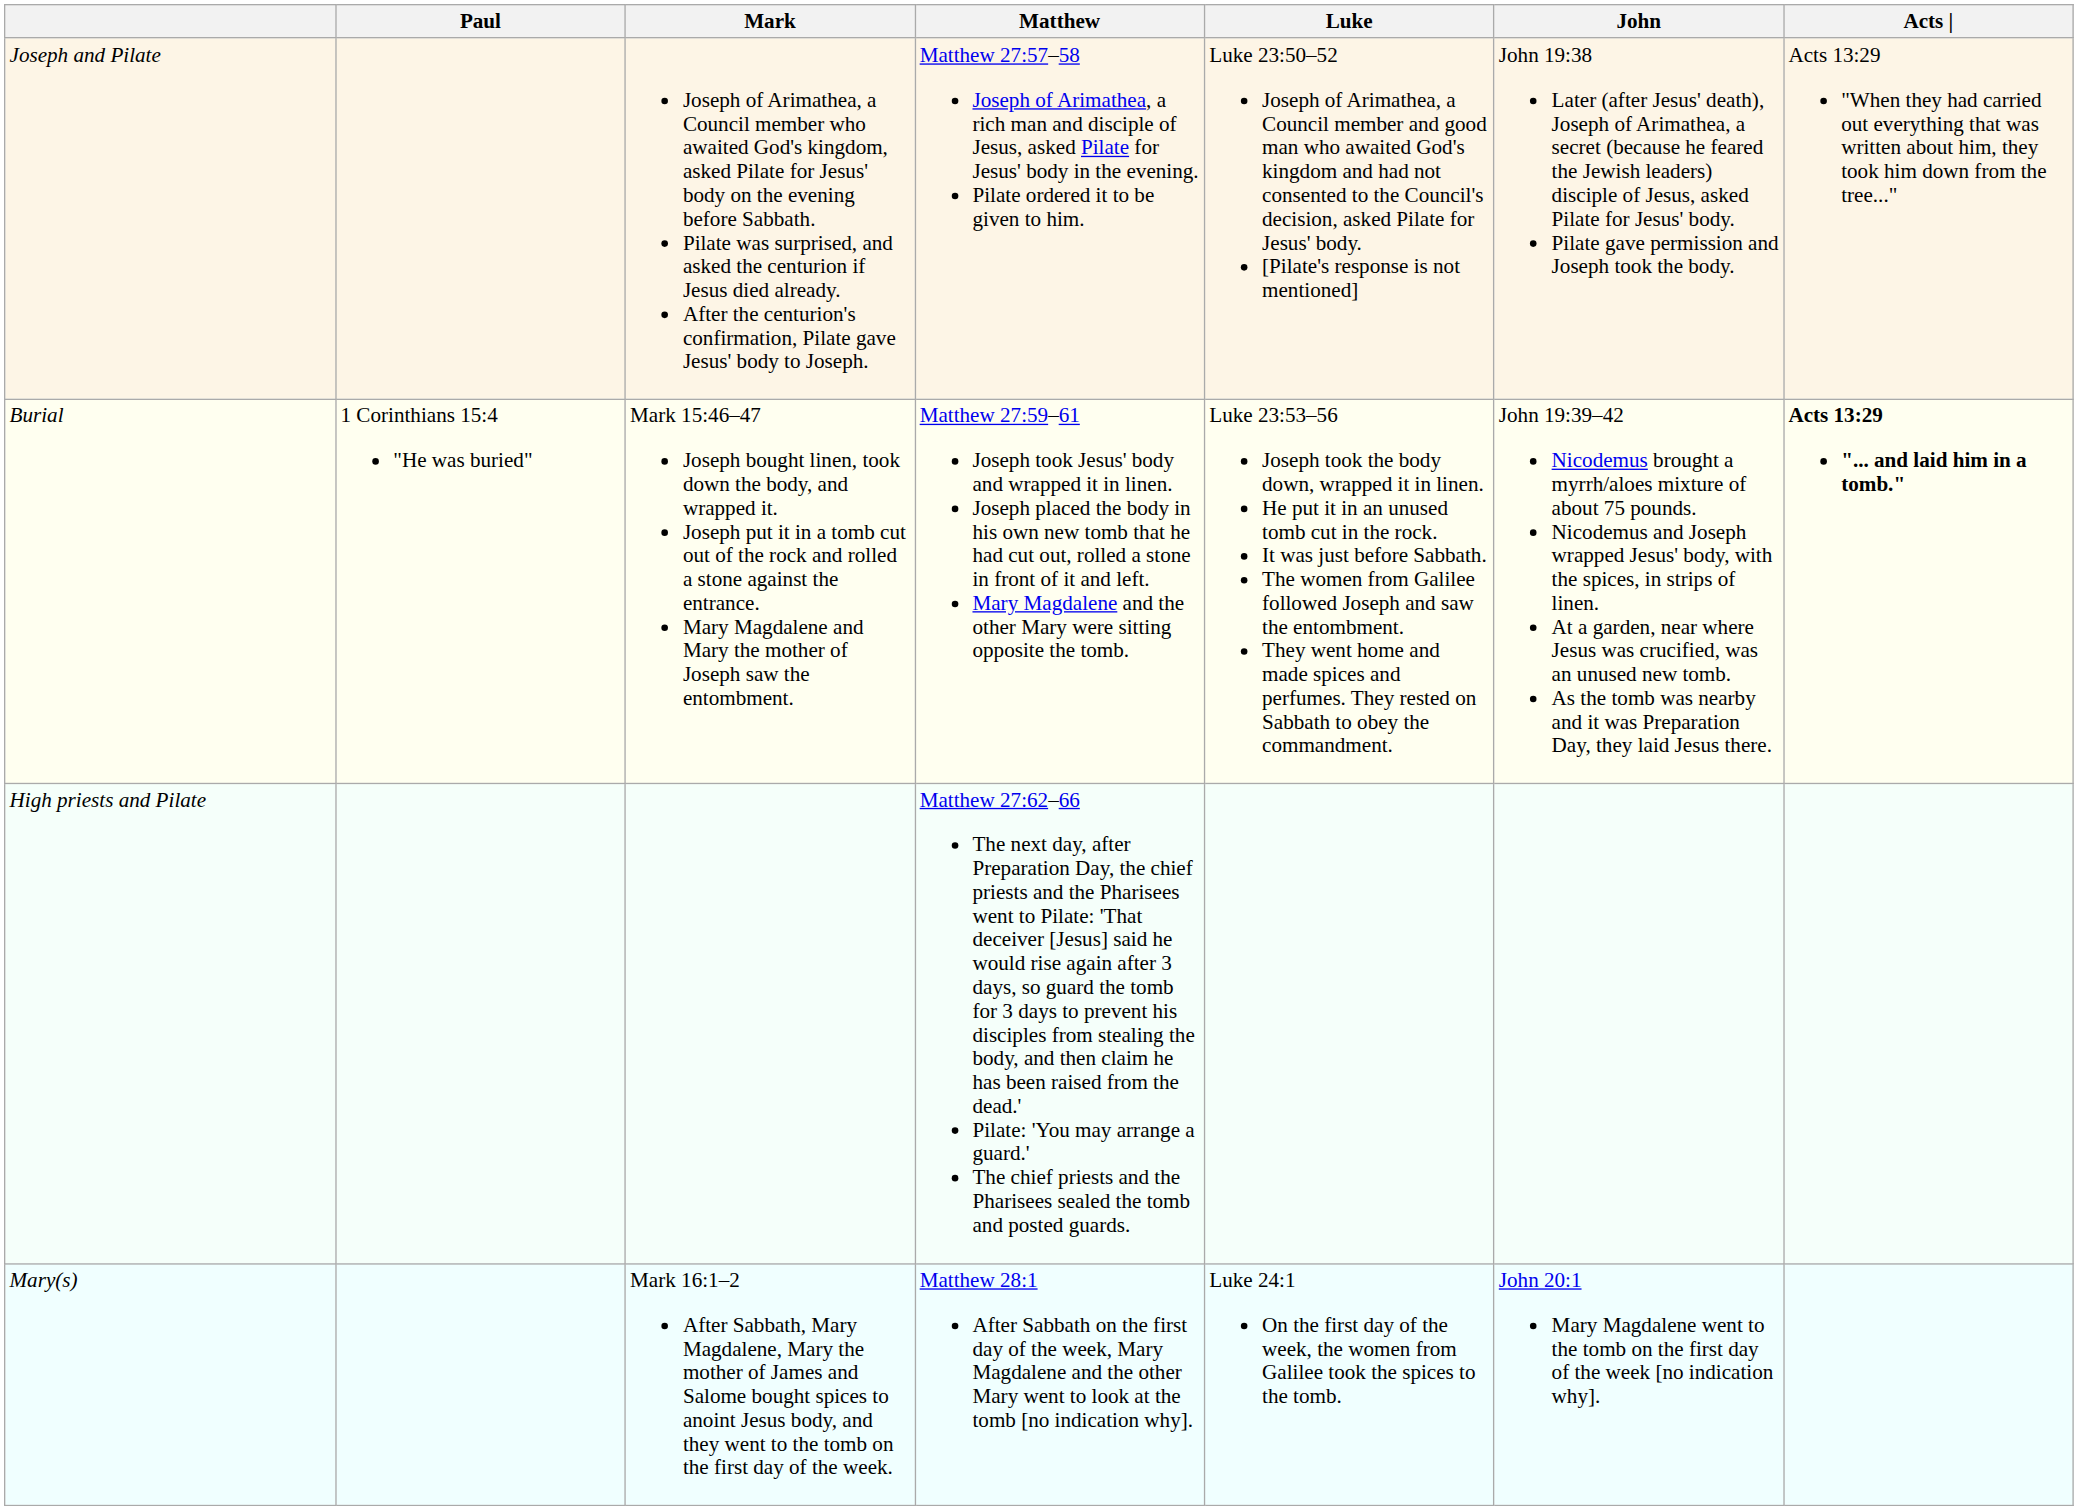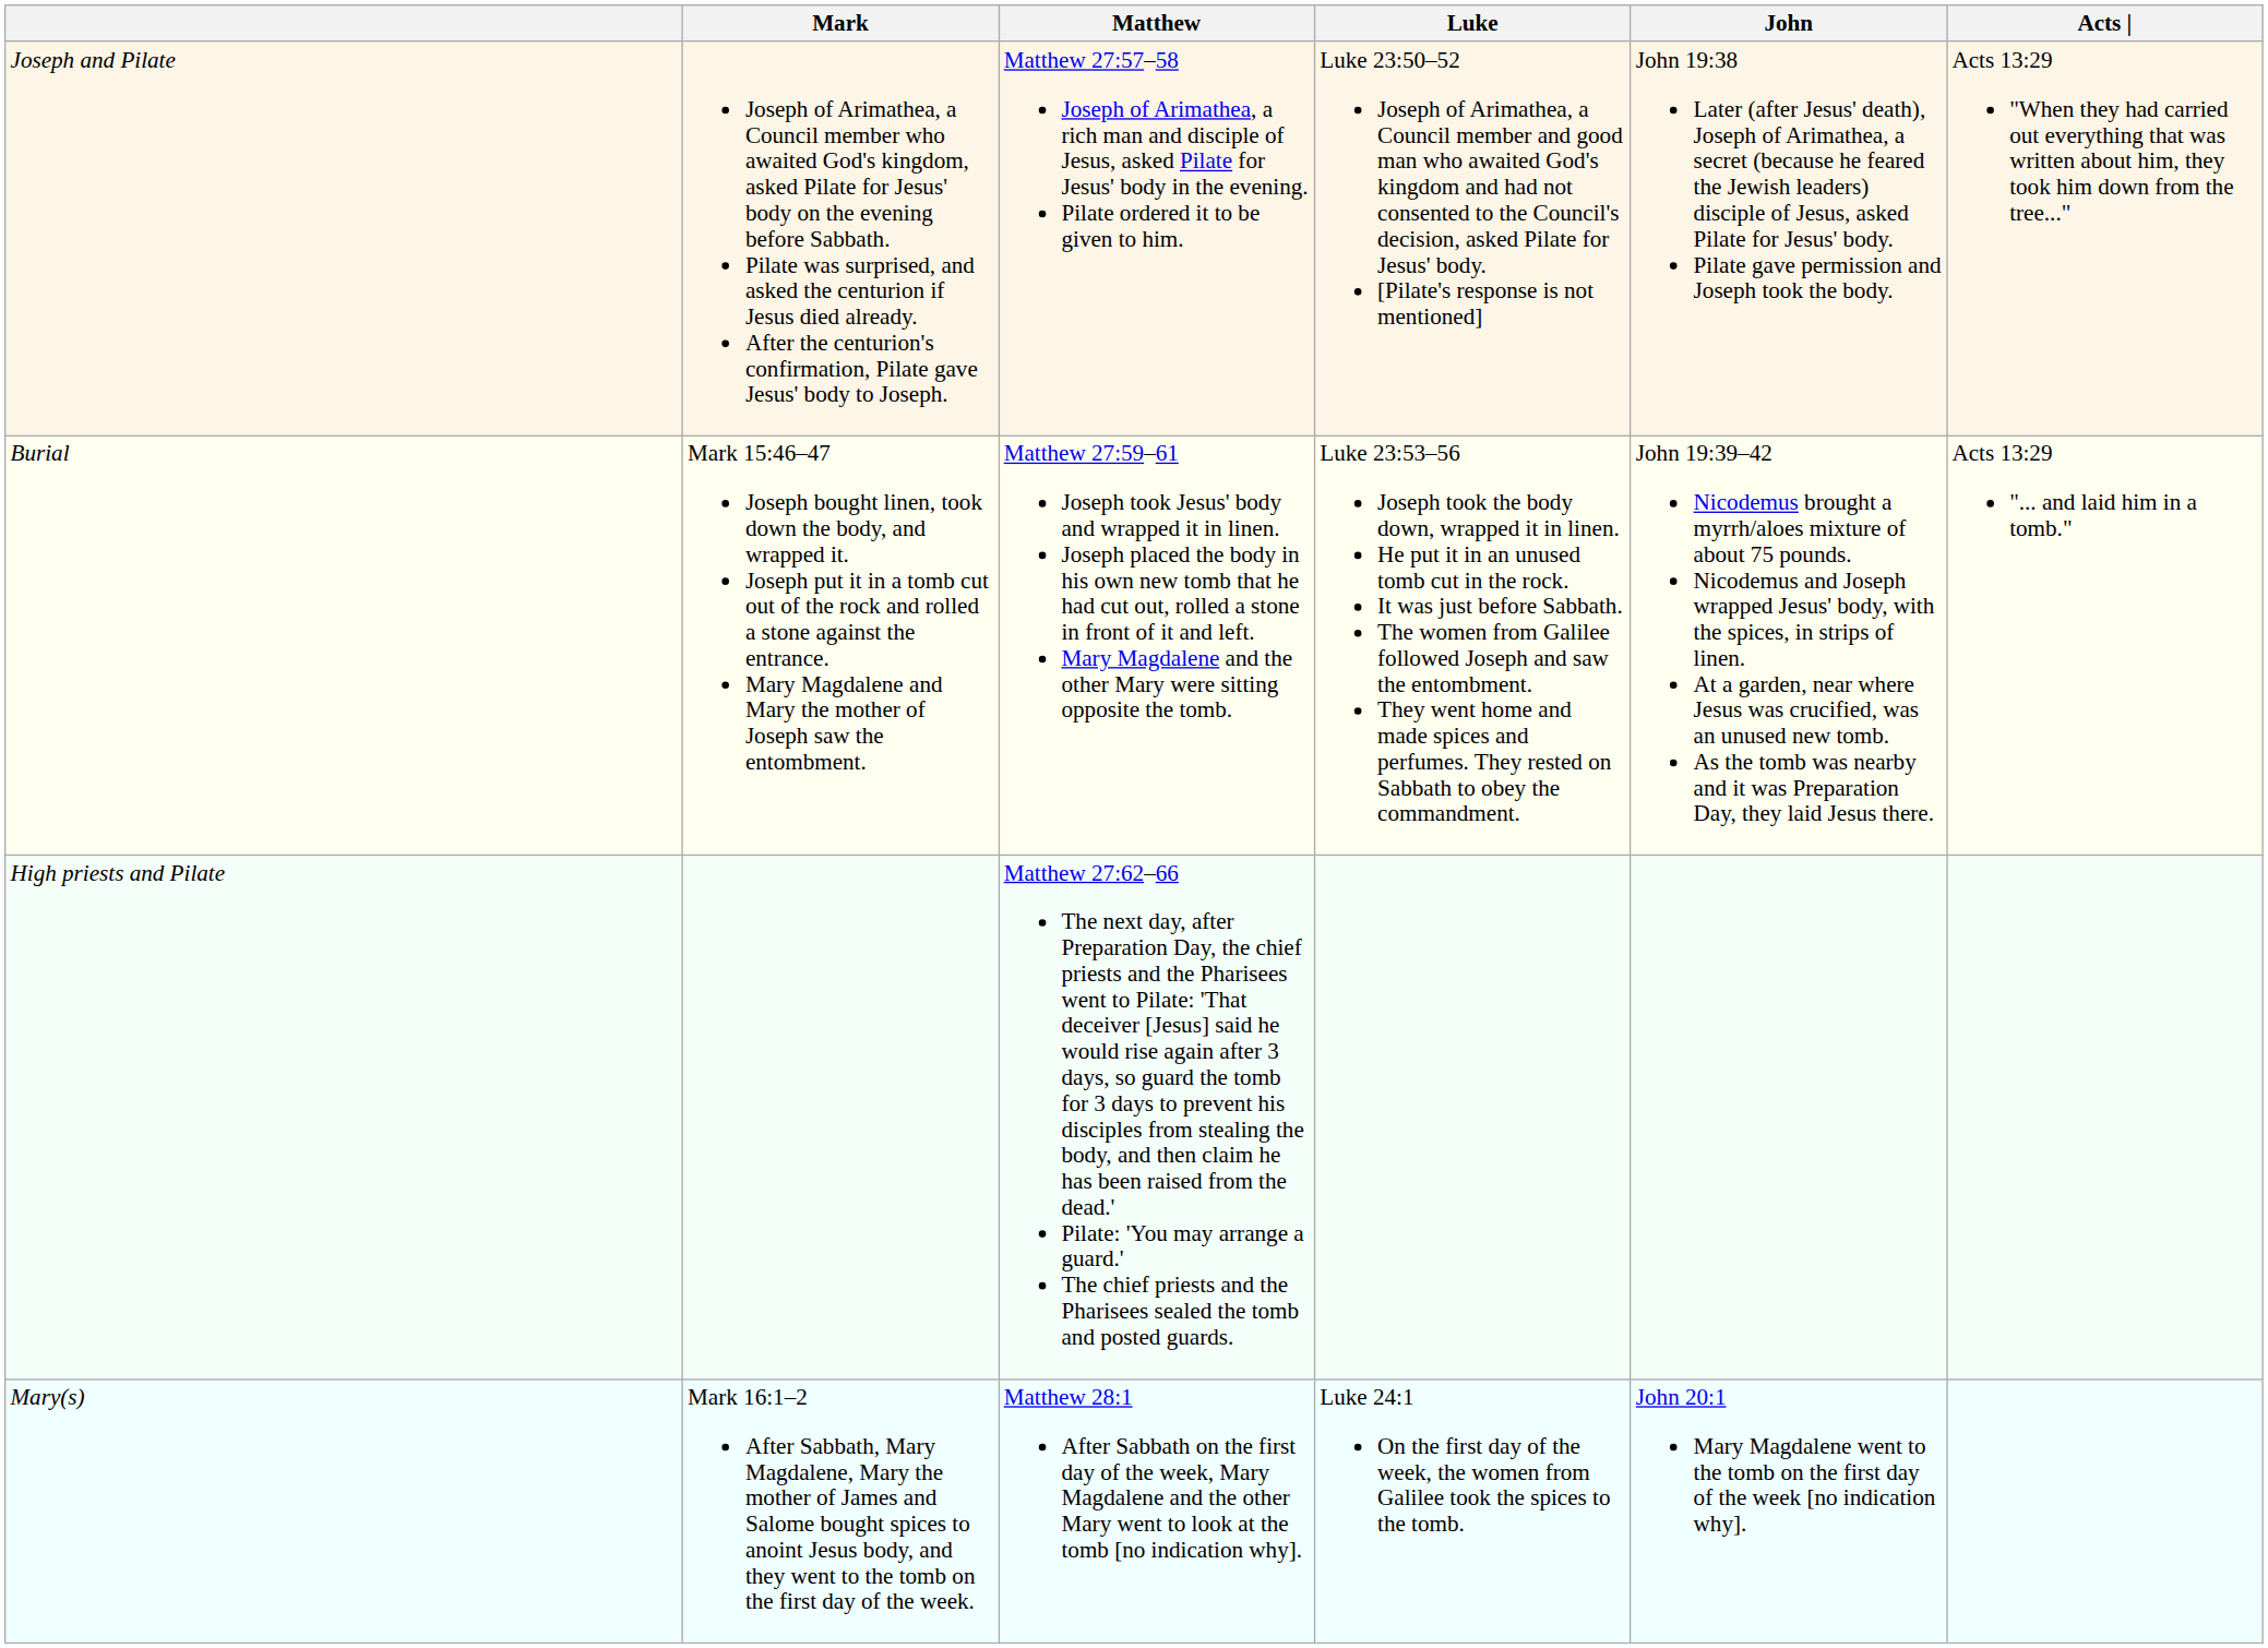- column: Paul | 1 Corinthians 15:4 "He was buried"
Burial | Acts |: bold -> normal
